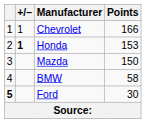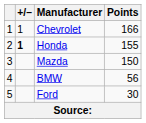Honda | Points: 153 -> 155
BMW | Points: 58 -> 56
Ford | column 1: bold -> normal
